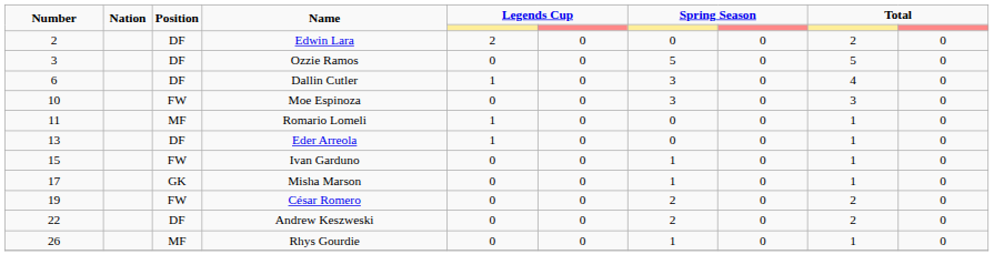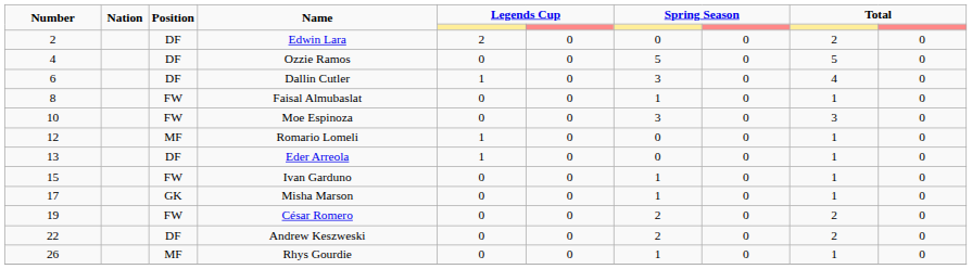Ozzie Ramos | Number: 3 -> 4
+ row: 8 | FW | Faisal Almubaslat | 0 | 0 | 1 | 0 | 1 | 0
Romario Lomeli | Number: 11 -> 12
